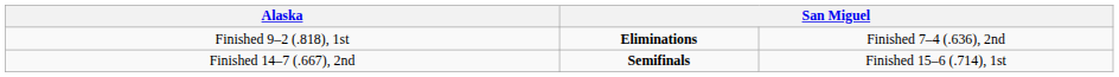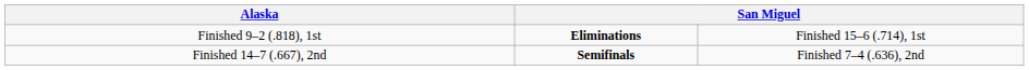Finished 9–2 (.818), 1st | column 4: Finished 7–4 (.636), 2nd -> Finished 15–6 (.714), 1st
Finished 14–7 (.667), 2nd | column 4: Finished 15–6 (.714), 1st -> Finished 7–4 (.636), 2nd
